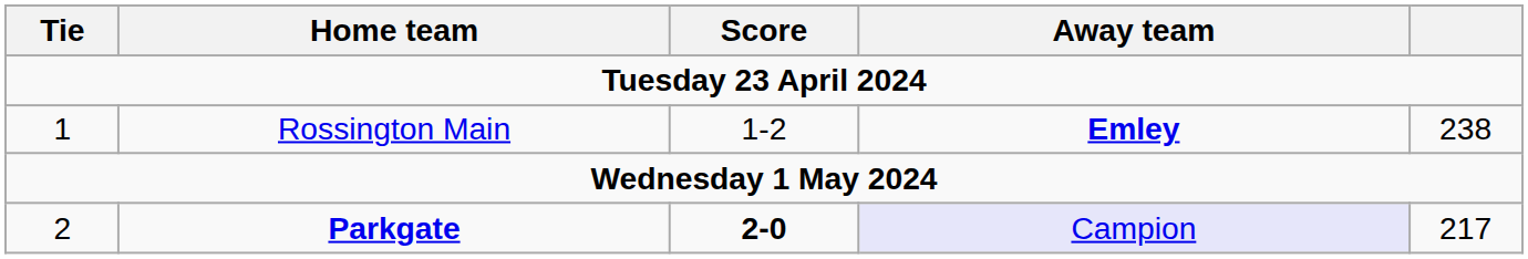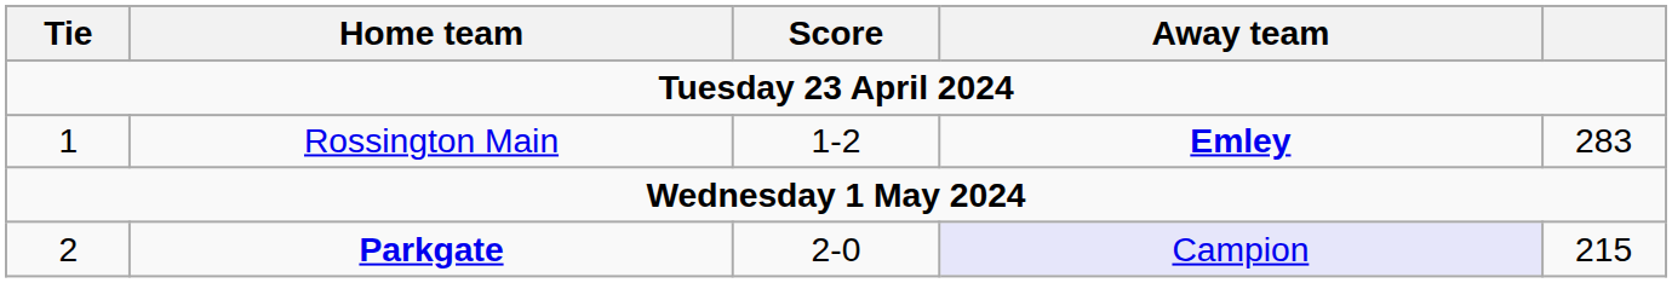1 | column 5: 238 -> 283
2 | Score: bold -> normal
2 | column 5: 217 -> 215
